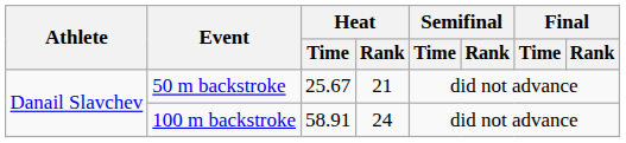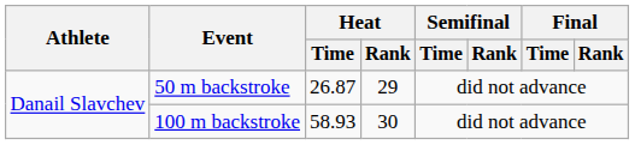50 m backstroke | Heat / Time: 25.67 -> 26.87
50 m backstroke | Heat / Rank: 21 -> 29
100 m backstroke | Heat / Time: 58.91 -> 58.93
100 m backstroke | Heat / Rank: 24 -> 30
